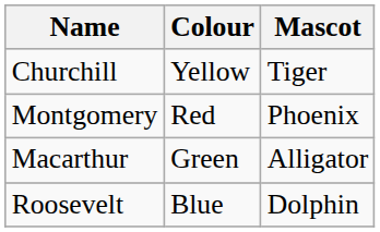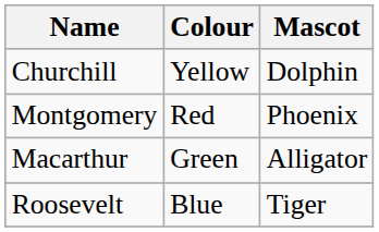Churchill | Mascot: Tiger -> Dolphin
Roosevelt | Mascot: Dolphin -> Tiger
